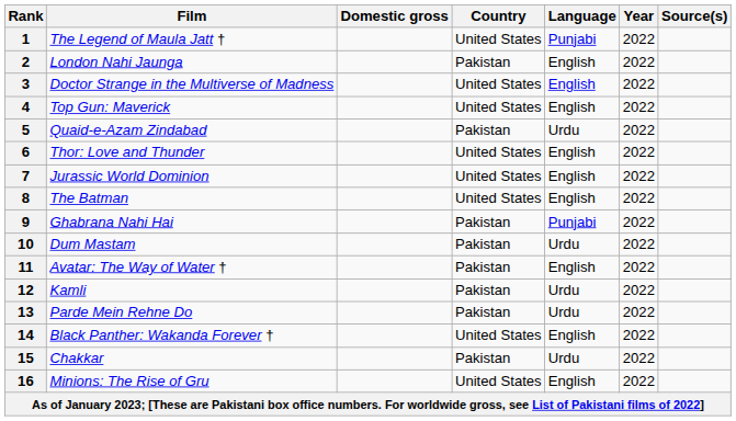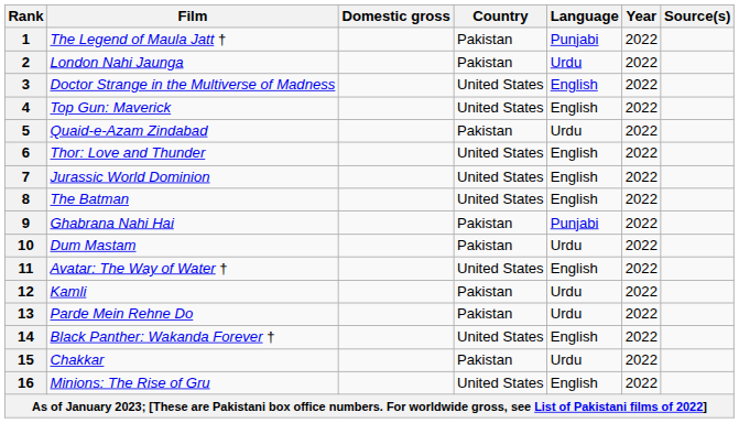1 | Country: United States -> Pakistan
2 | Language: English -> Urdu
11 | Country: Pakistan -> United States
